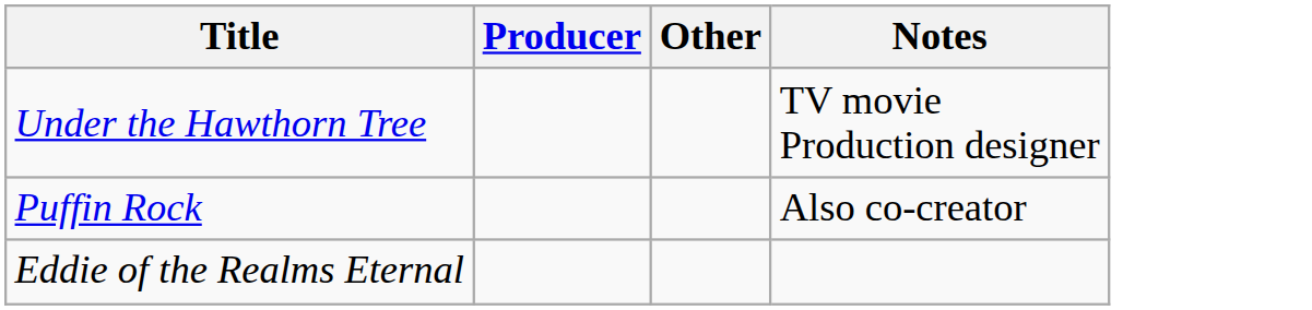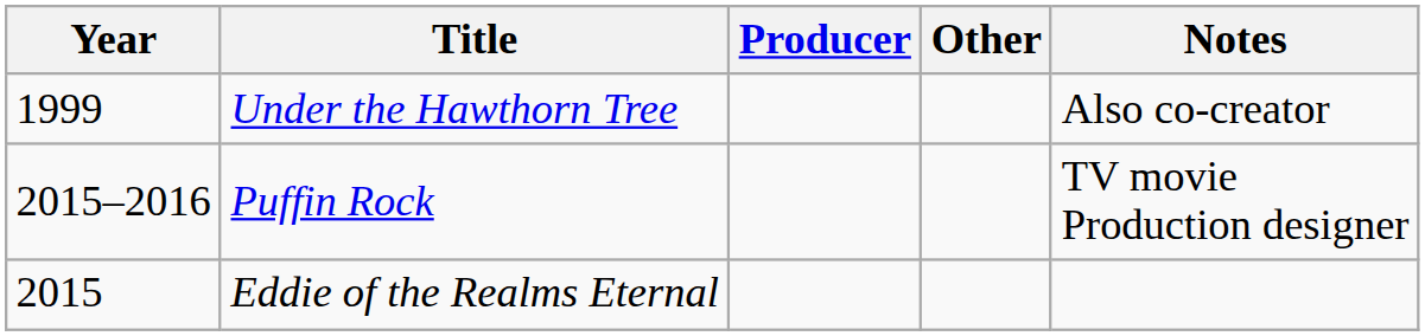+ column: Year | 1999 | 2015–2016 | 2015
Under the Hawthorn Tree | Notes: TV movie Production designer -> Also co-creator
Puffin Rock | Notes: Also co-creator -> TV movie Production designer
